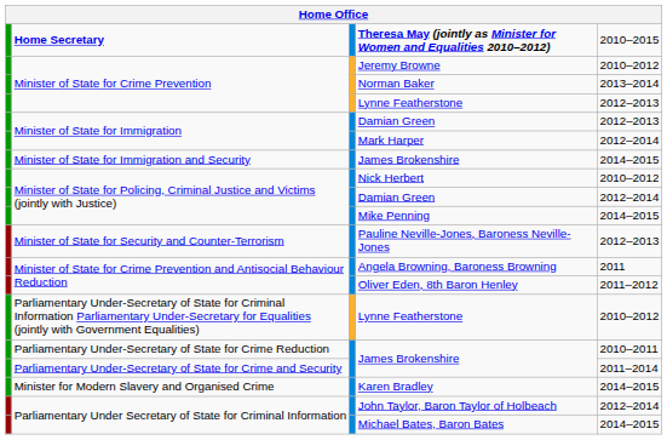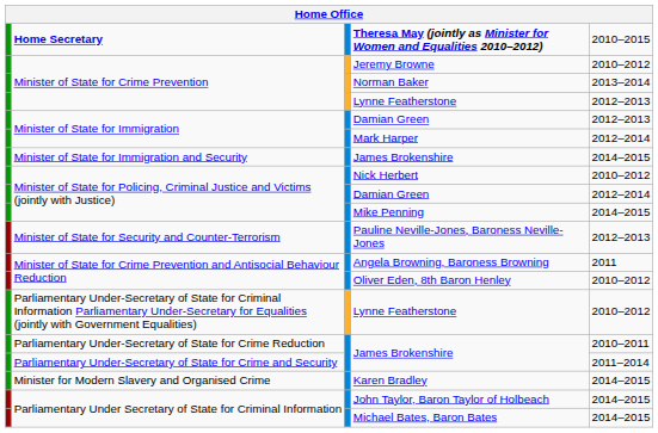Oliver Eden, 8th Baron Henley | column 5: 2011–2012 -> 2010–2012
John Taylor, Baron Taylor of Holbeach | column 5: 2012–2014 -> 2014–2015
